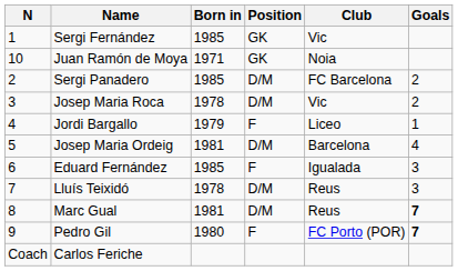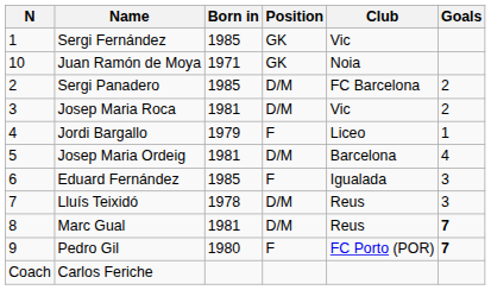Josep Maria Roca | Born in: 1978 -> 1981
